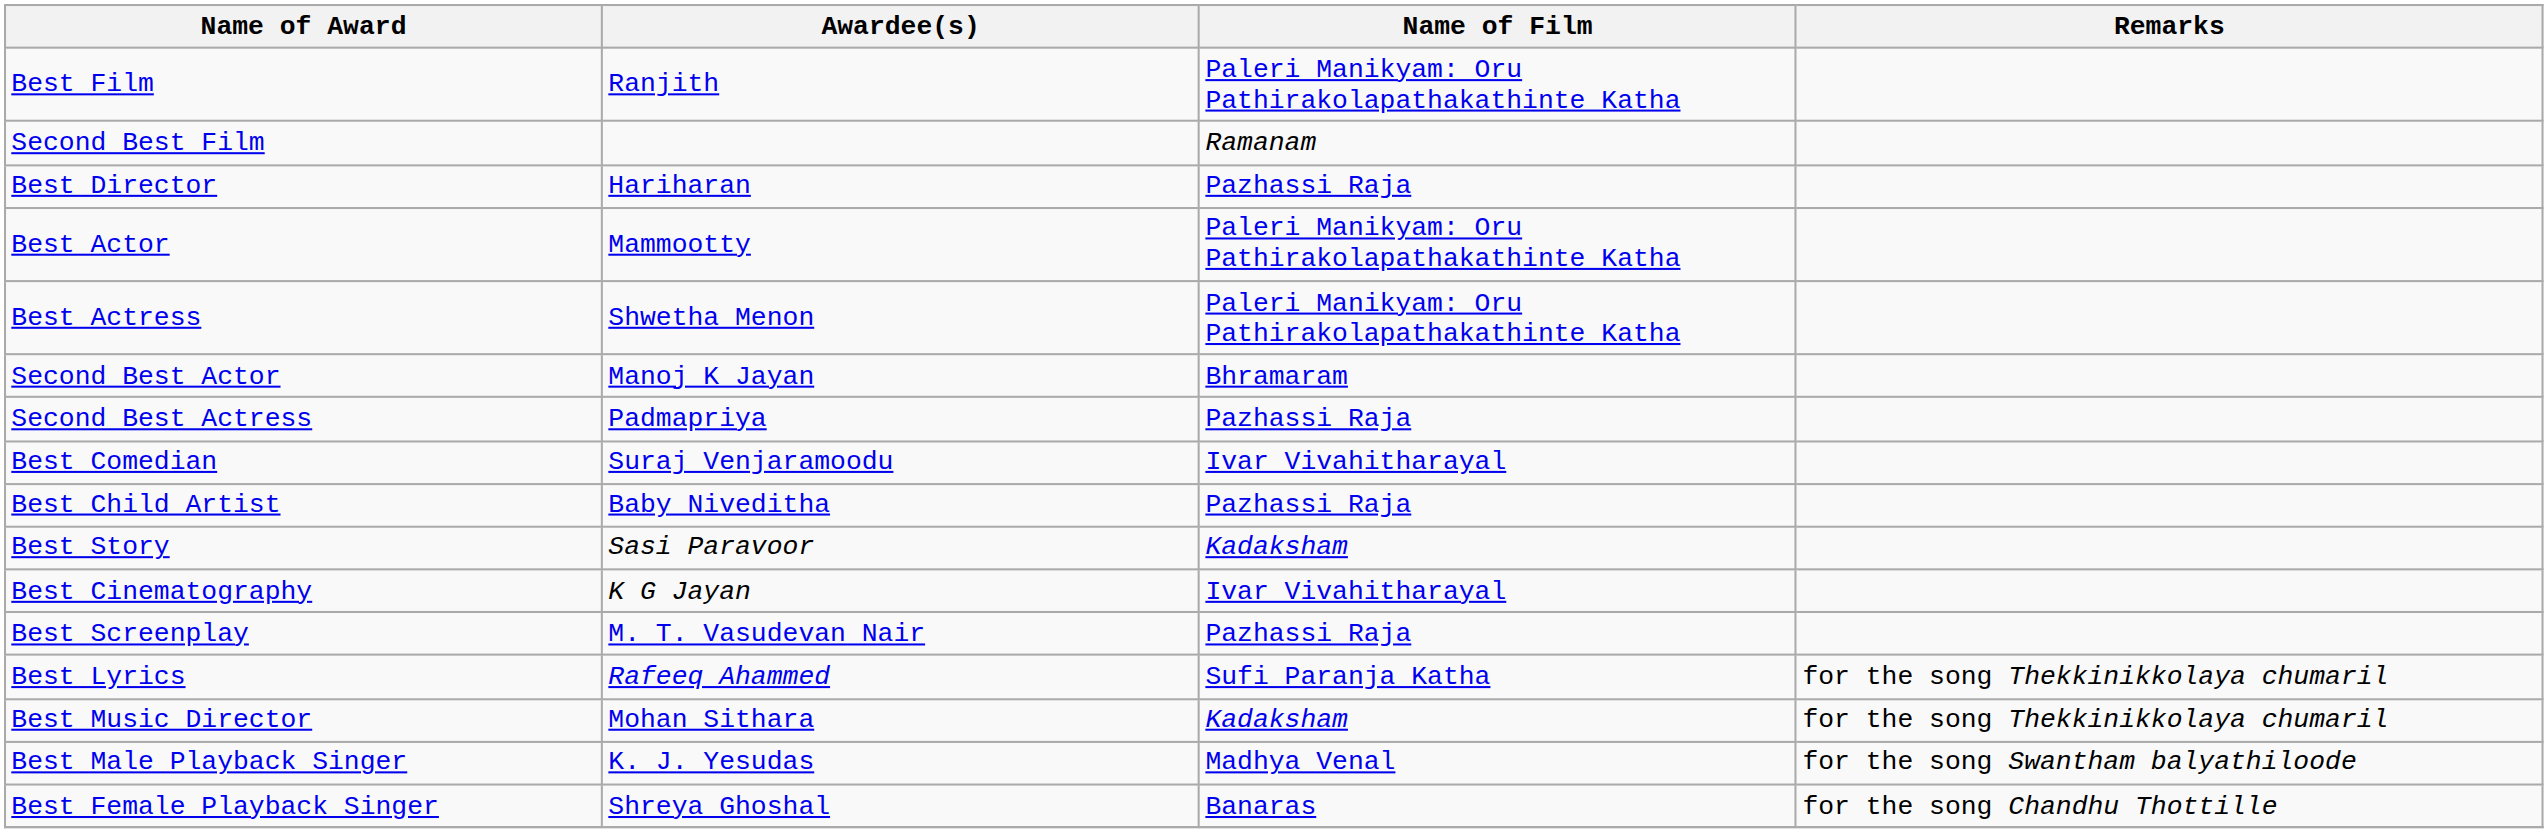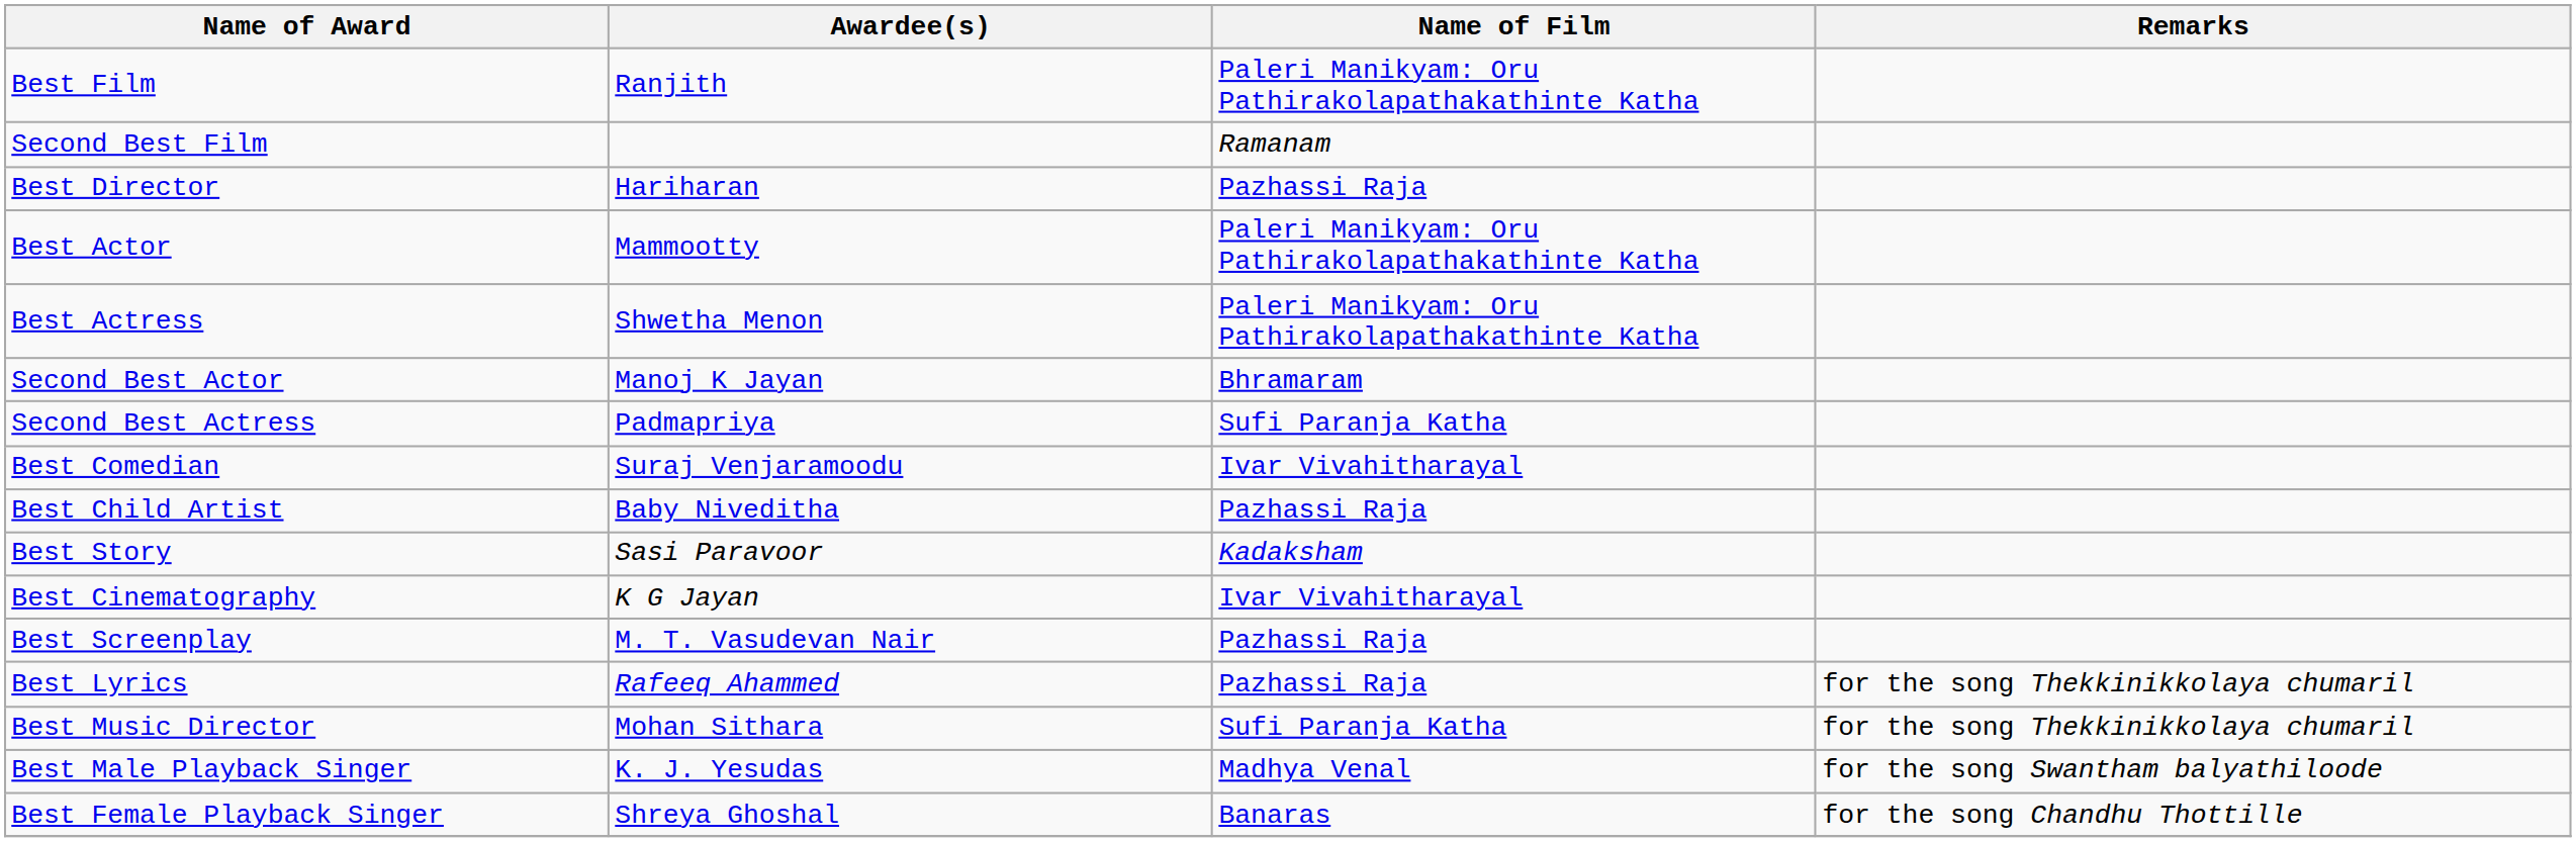Second Best Actress | Name of Film: Pazhassi Raja -> Sufi Paranja Katha
Best Lyrics | Name of Film: Sufi Paranja Katha -> Pazhassi Raja
Best Music Director | Name of Film: Kadaksham -> Sufi Paranja Katha
